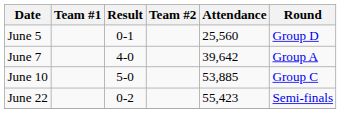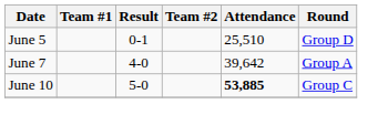June 5 | Attendance: 25,560 -> 25,510
June 10 | Attendance: normal -> bold
- row: June 22 | 0-2 | 55,423 | Semi-finals
